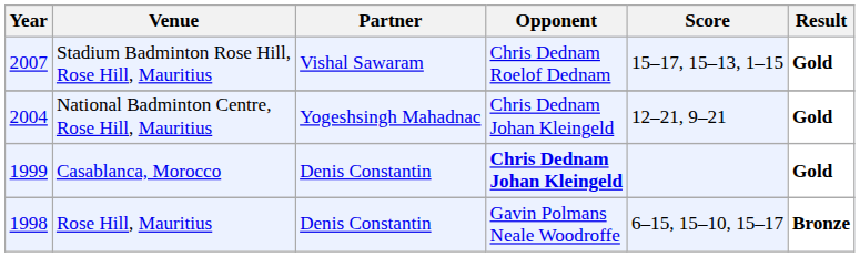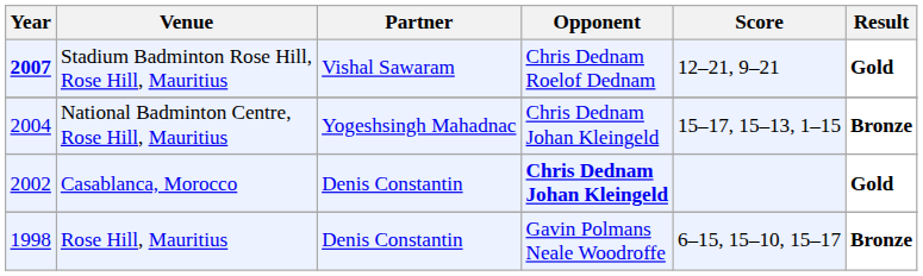Stadium Badminton Rose Hill, Rose Hill, Mauritius | Year: normal -> bold
Stadium Badminton Rose Hill, Rose Hill, Mauritius | Score: 15–17, 15–13, 1–15 -> 12–21, 9–21
National Badminton Centre, Rose Hill, Mauritius | Score: 12–21, 9–21 -> 15–17, 15–13, 1–15
National Badminton Centre, Rose Hill, Mauritius | Result: Gold -> Bronze
Casablanca, Morocco | Year: 1999 -> 2002
